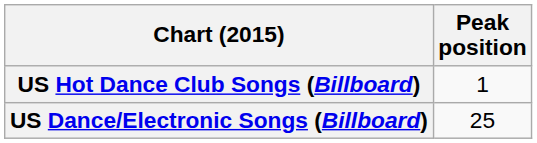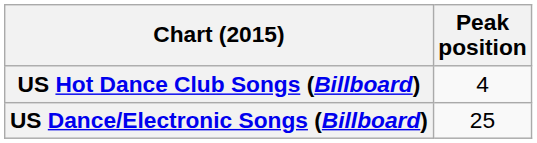US Hot Dance Club Songs (Billboard) | Peak position: 1 -> 4
